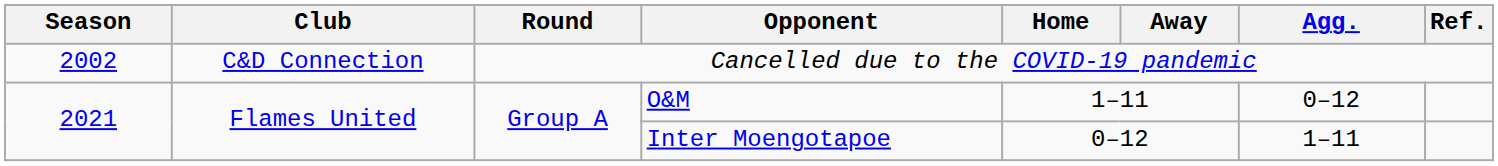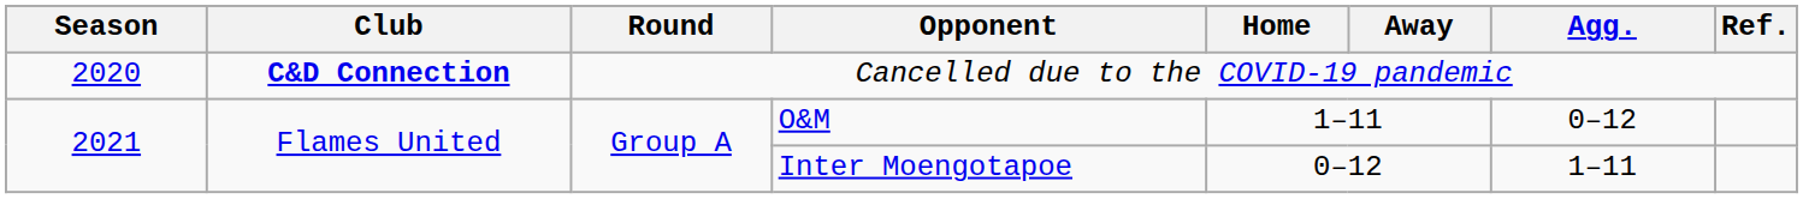Cancelled due to the COVID-19 pandemic | Season: 2002 -> 2020
Cancelled due to the COVID-19 pandemic | Club: normal -> bold
